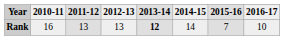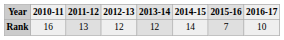Rank | 2012-13: 13 -> 12
Rank | 2013-14: bold -> normal
